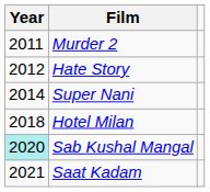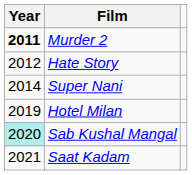Murder 2 | Year: normal -> bold
Hotel Milan | Year: 2018 -> 2019
